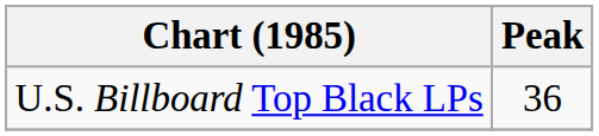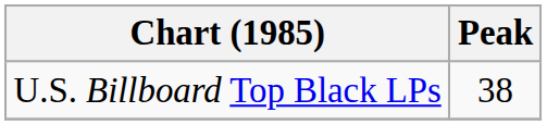U.S. Billboard Top Black LPs | Peak: 36 -> 38
